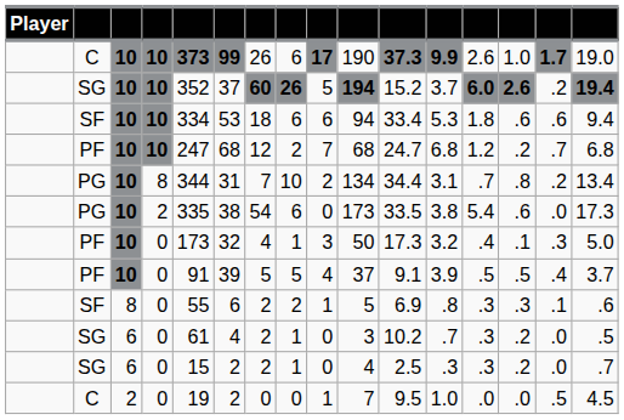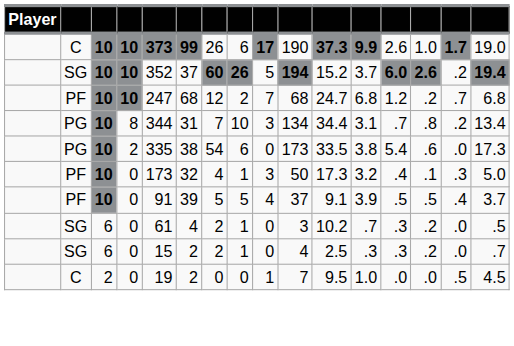- row: SF | 10 | 10 | 334 | 53 | 18 | 6 | 6 | 94 | 33.4 | 5.3 | 1.8 | .6 | .6 | 9.4
PG / 8 | column 9: 2 -> 3
- row: SF | 8 | 0 | 55 | 6 | 2 | 2 | 1 | 5 | 6.9 | .8 | .3 | .3 | .1 | .6
